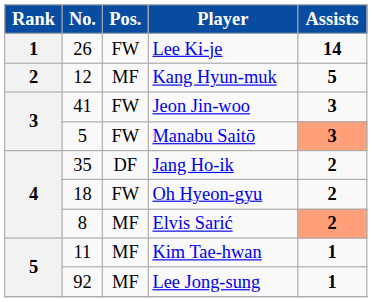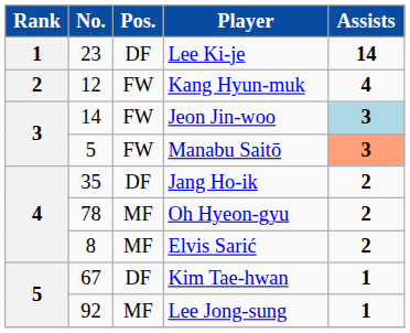Lee Ki-je | No.: 26 -> 23
Lee Ki-je | Pos.: FW -> DF
Kang Hyun-muk | Pos.: MF -> FW
Kang Hyun-muk | Assists: 5 -> 4
Jeon Jin-woo | No.: 41 -> 14
Jeon Jin-woo | Assists: no background -> lightblue background
Oh Hyeon-gyu | No.: 18 -> 78
Oh Hyeon-gyu | Pos.: FW -> MF
Elvis Sarić | Assists: lightsalmon background -> no background
Kim Tae-hwan | No.: 11 -> 67
Kim Tae-hwan | Pos.: MF -> DF
